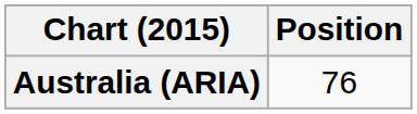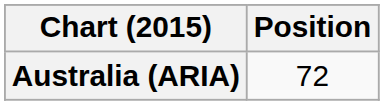Australia (ARIA) | Position: 76 -> 72
